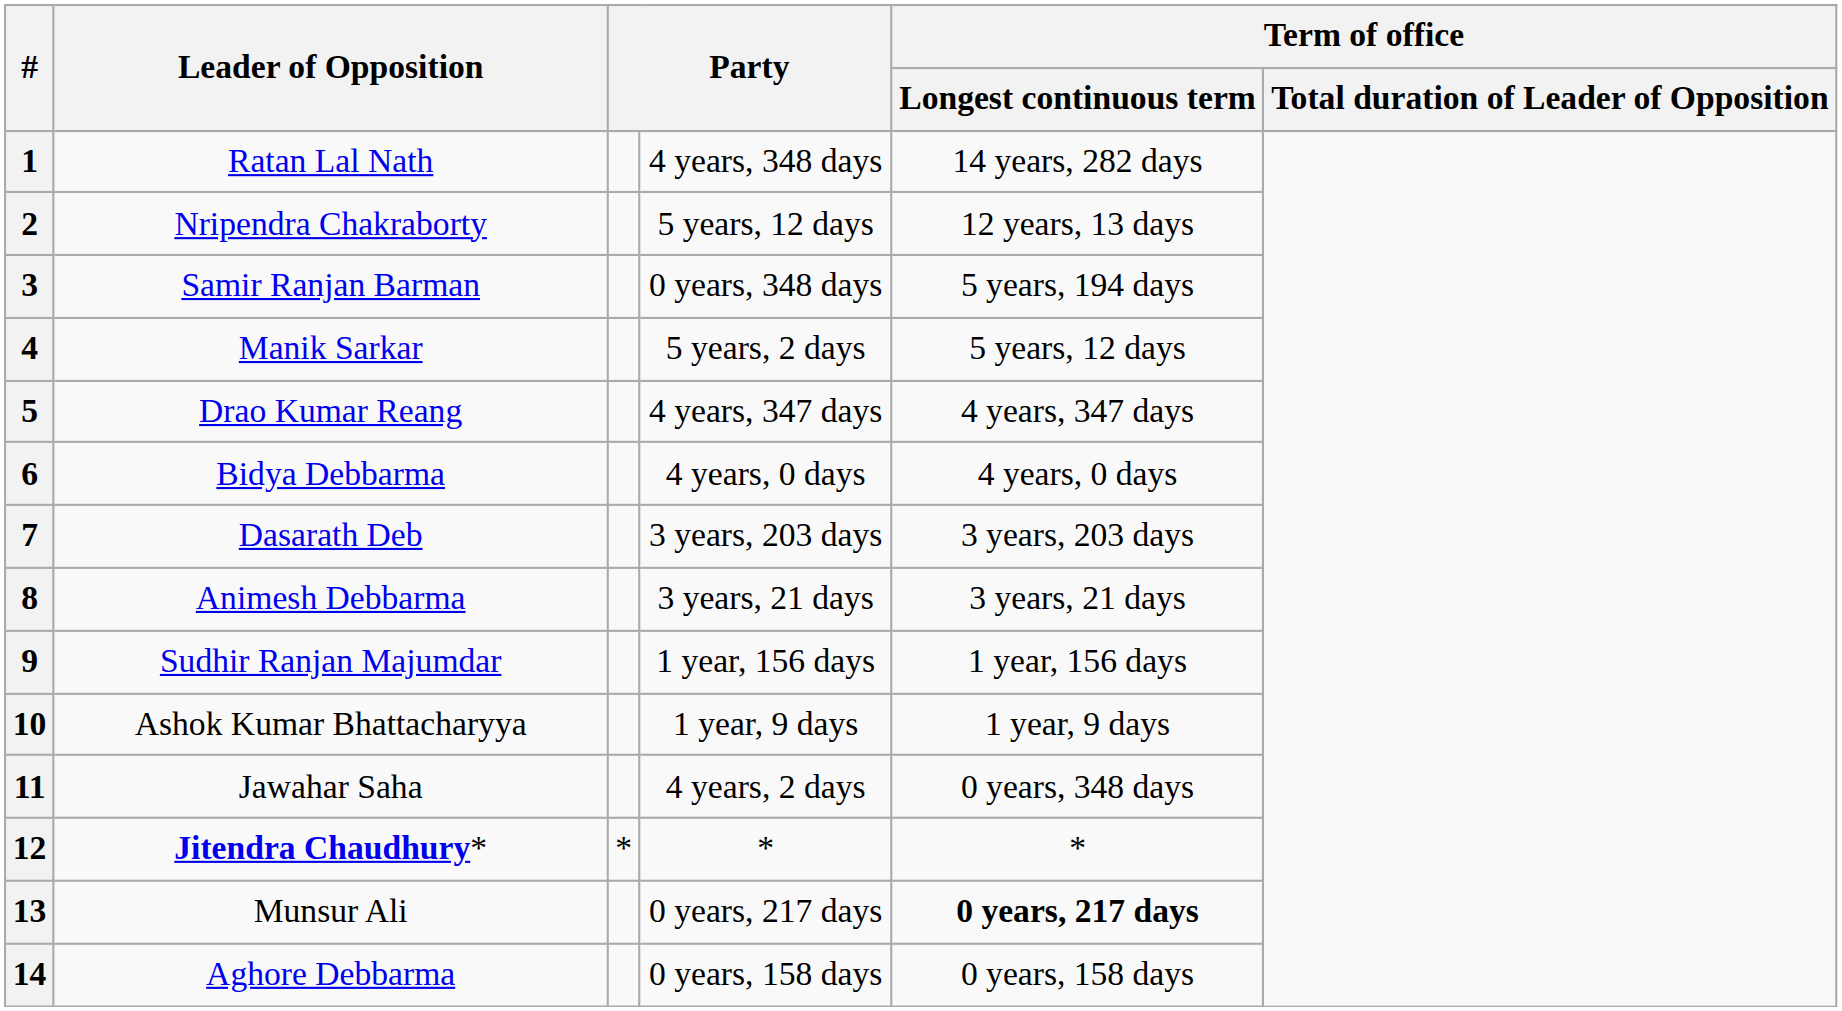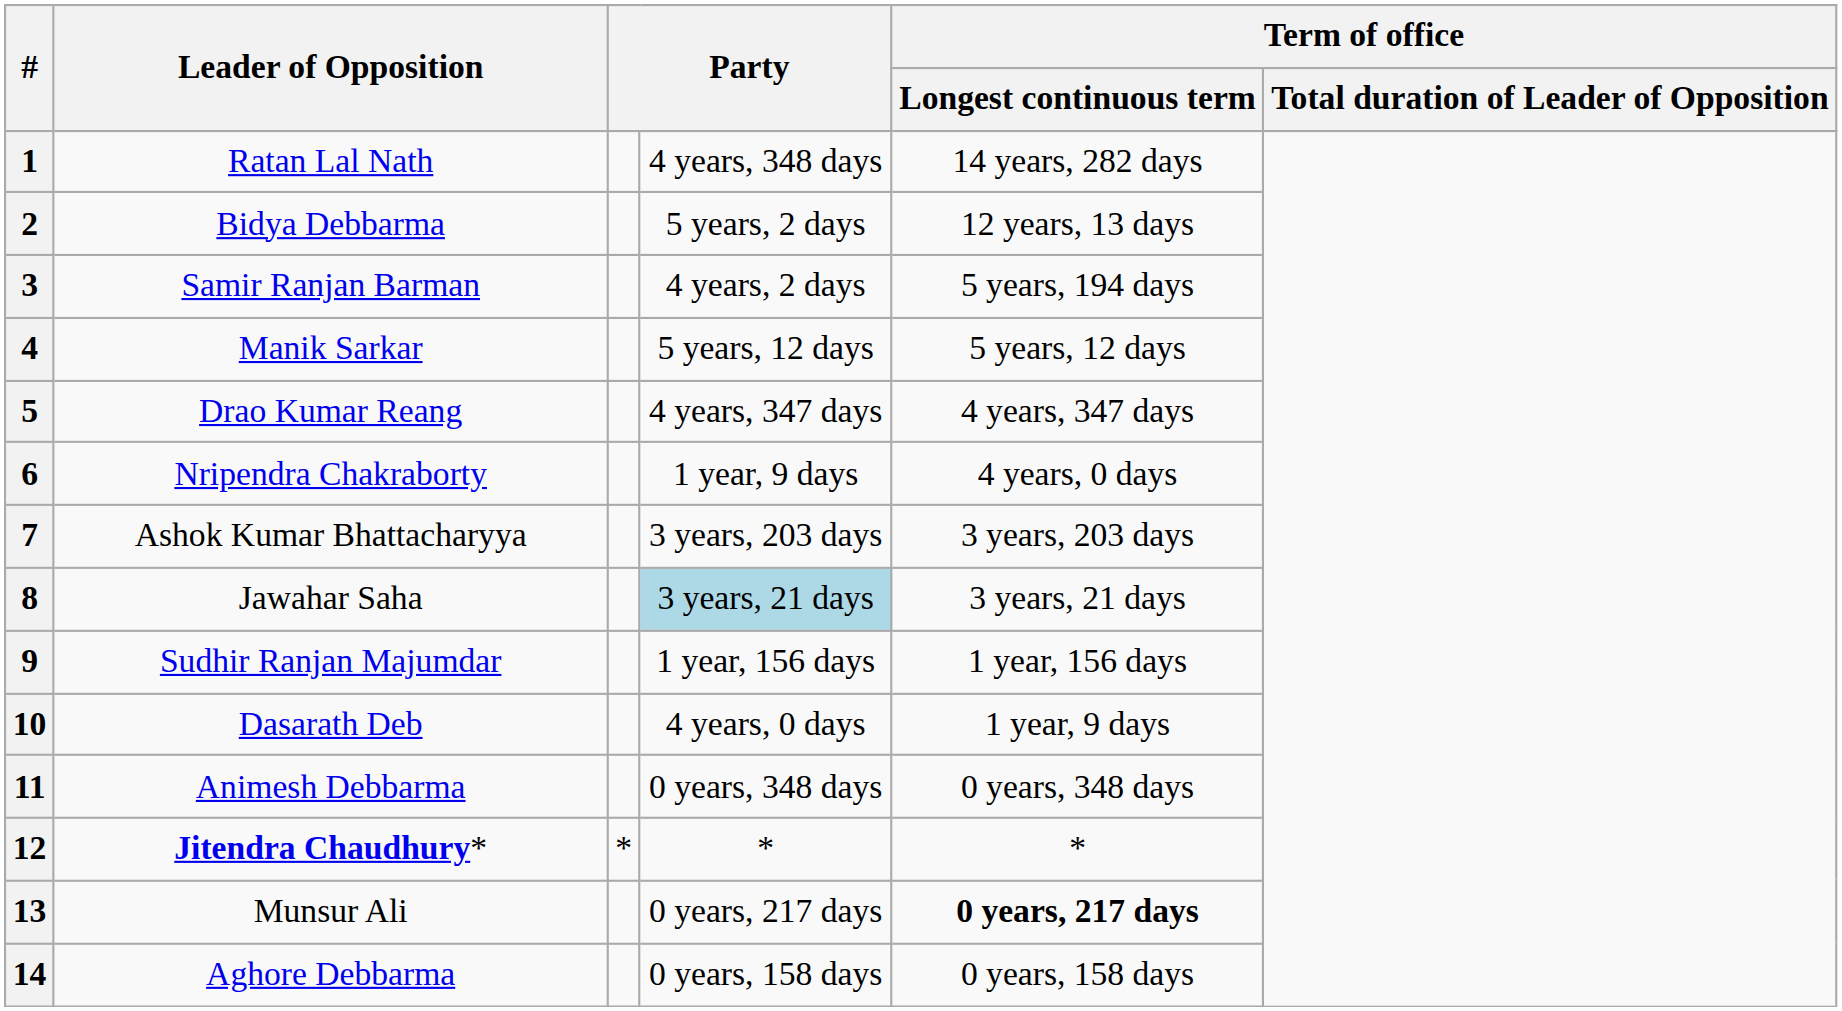2 | Leader of Opposition: Nripendra Chakraborty -> Bidya Debbarma
2 | column 4: 5 years, 12 days -> 5 years, 2 days
3 | column 4: 0 years, 348 days -> 4 years, 2 days
4 | column 4: 5 years, 2 days -> 5 years, 12 days
6 | Leader of Opposition: Bidya Debbarma -> Nripendra Chakraborty
6 | column 4: 4 years, 0 days -> 1 year, 9 days
7 | Leader of Opposition: Dasarath Deb -> Ashok Kumar Bhattacharyya
8 | Leader of Opposition: Animesh Debbarma -> Jawahar Saha
8 | column 4: no background -> lightblue background
10 | Leader of Opposition: Ashok Kumar Bhattacharyya -> Dasarath Deb
10 | column 4: 1 year, 9 days -> 4 years, 0 days
11 | Leader of Opposition: Jawahar Saha -> Animesh Debbarma
11 | column 4: 4 years, 2 days -> 0 years, 348 days
